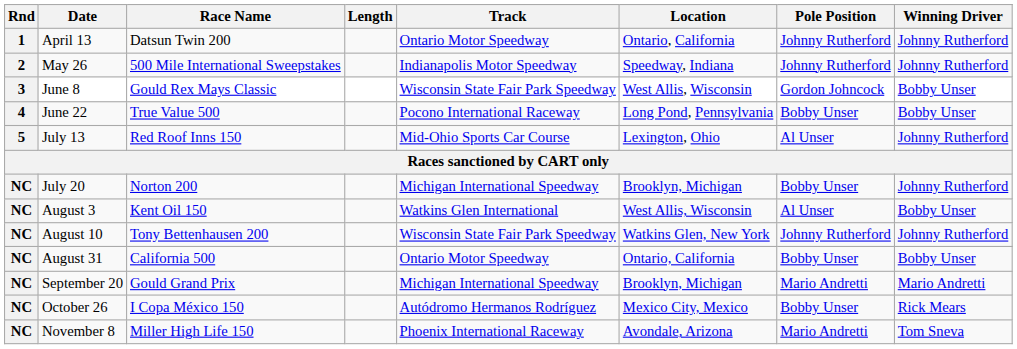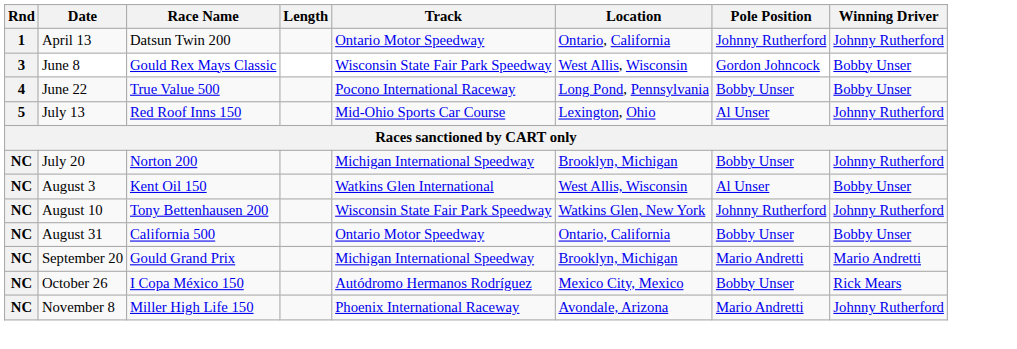- row: 2 | May 26 | 500 Mile International Sweepstakes | Indianapolis Motor Speedway | Speedway, Indiana | Johnny Rutherford | Johnny Rutherford
November 8 | Winning Driver: Tom Sneva -> Johnny Rutherford
